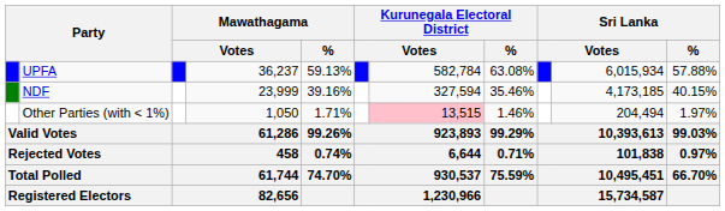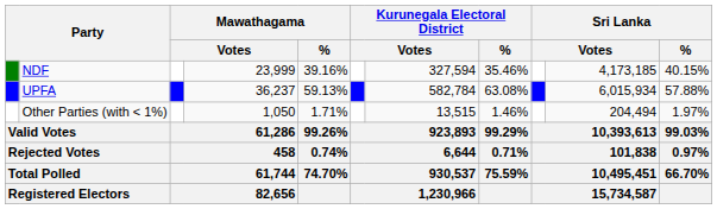rows swapped: UPFA <-> NDF
Other Parties (with < 1%) | column 7: pink background -> no background
